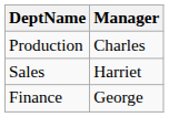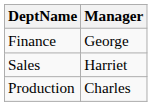rows swapped: Finance <-> Production
